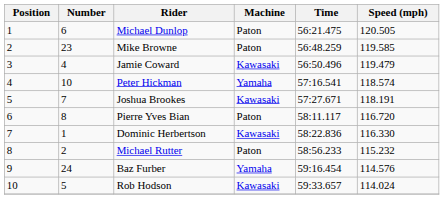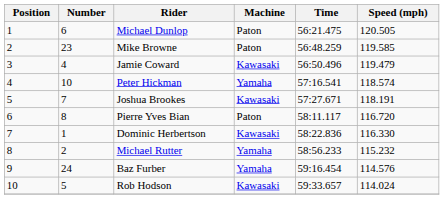Michael Rutter | Machine: Paton -> Yamaha
